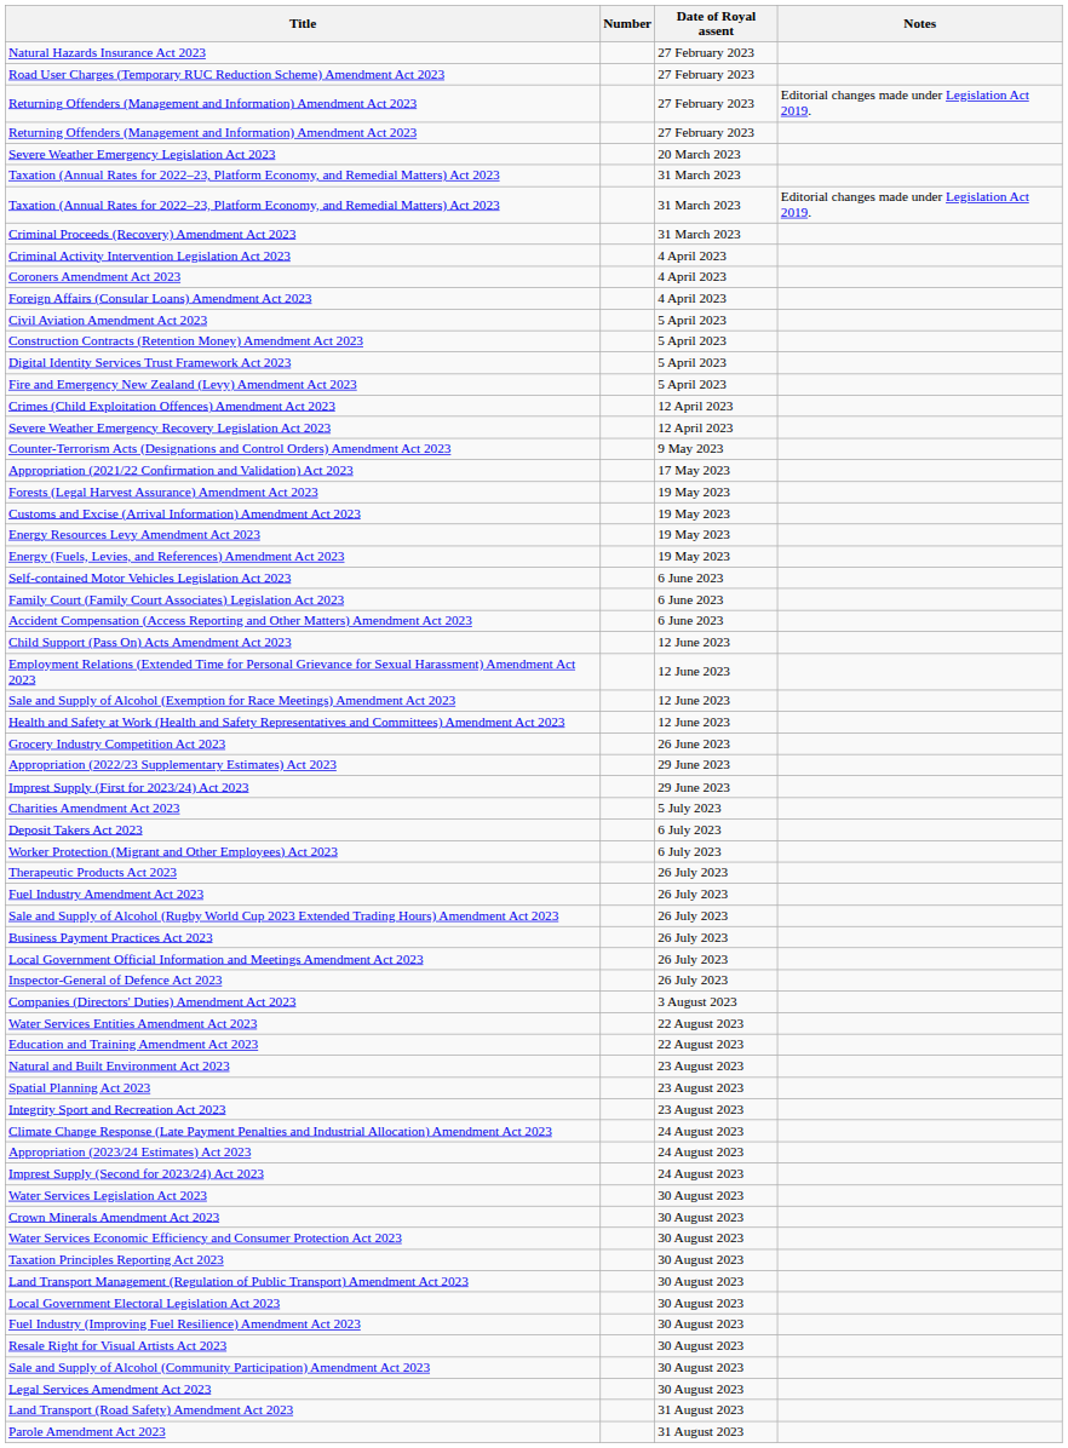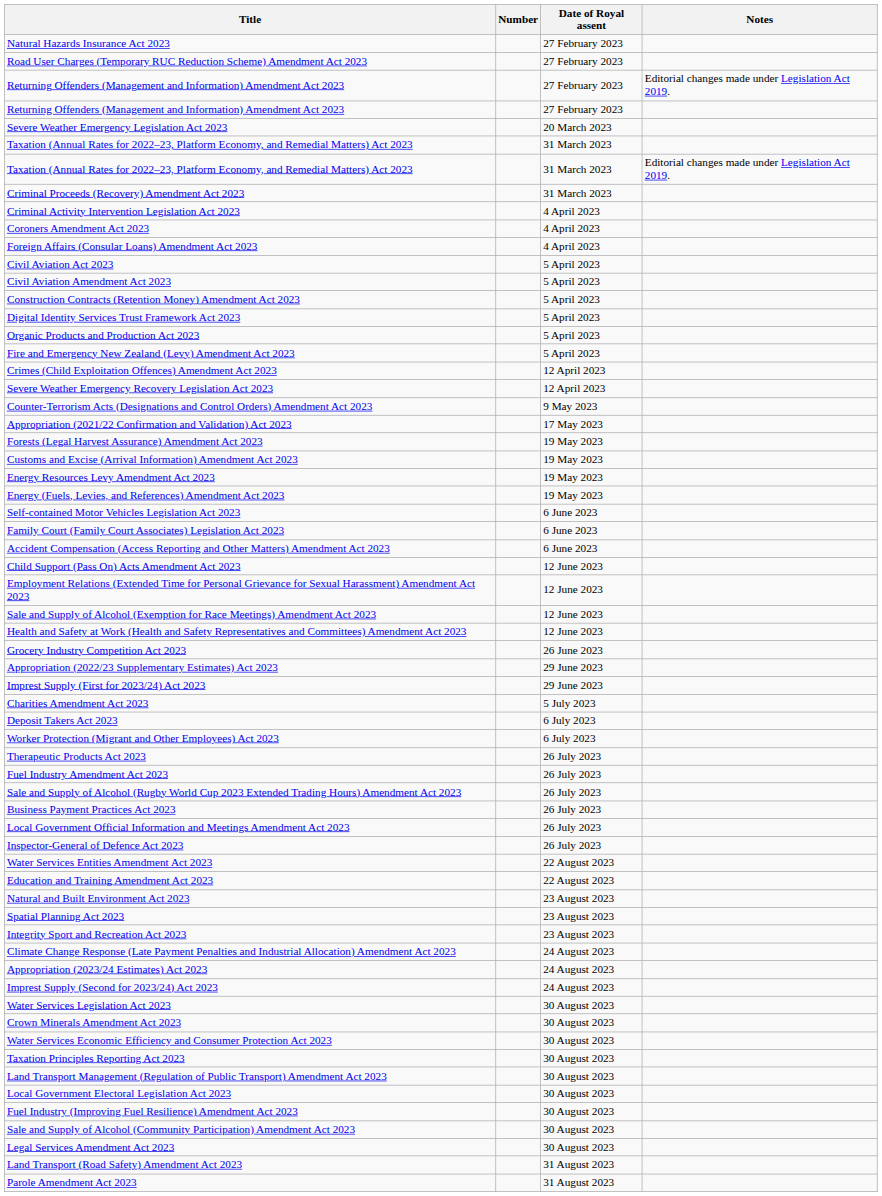+ row: Civil Aviation Act 2023 | 5 April 2023
+ row: Organic Products and Production Act 2023 | 5 April 2023
- row: Companies (Directors' Duties) Amendment Act 2023 | 3 August 2023
- row: Resale Right for Visual Artists Act 2023 | 30 August 2023
